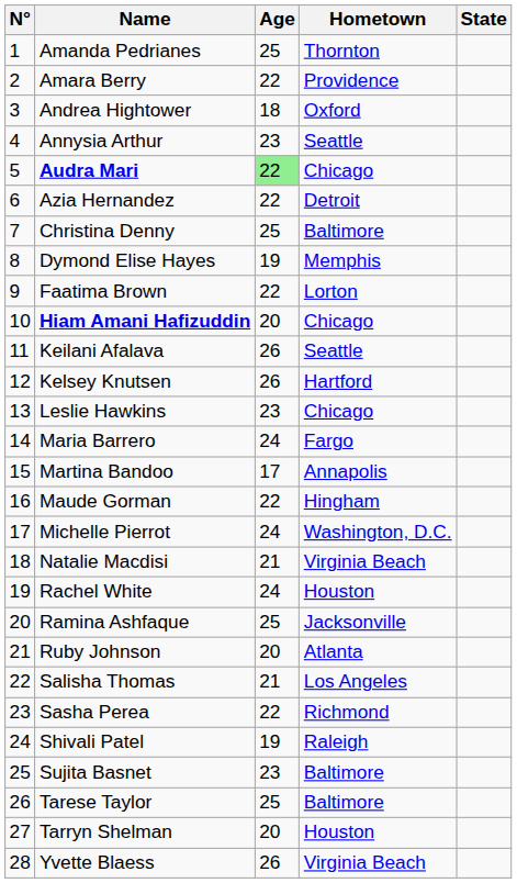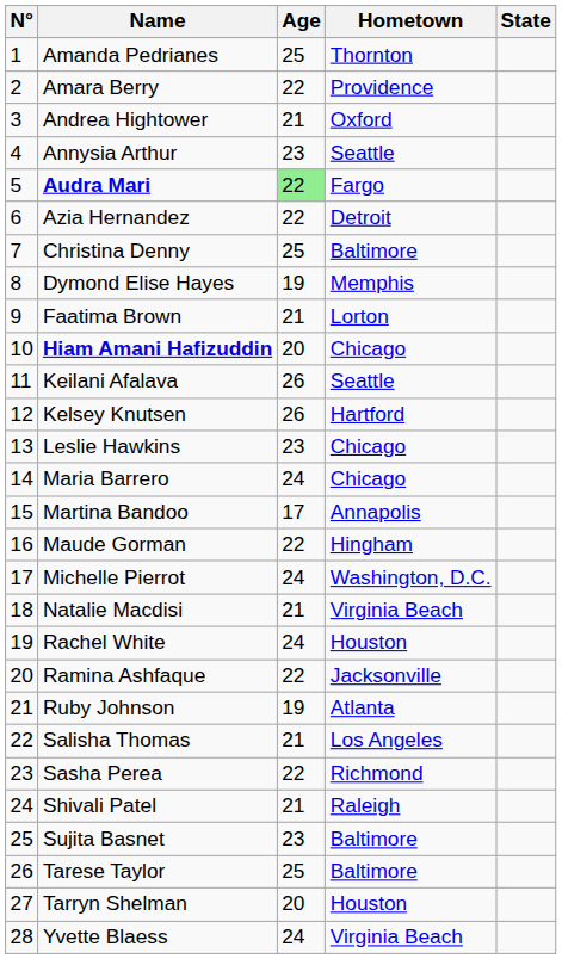Andrea Hightower | Age: 18 -> 21
Audra Mari | Hometown: Chicago -> Fargo
Faatima Brown | Age: 22 -> 21
Maria Barrero | Hometown: Fargo -> Chicago
Ramina Ashfaque | Age: 25 -> 22
Ruby Johnson | Age: 20 -> 19
Shivali Patel | Age: 19 -> 21
Yvette Blaess | Age: 26 -> 24
